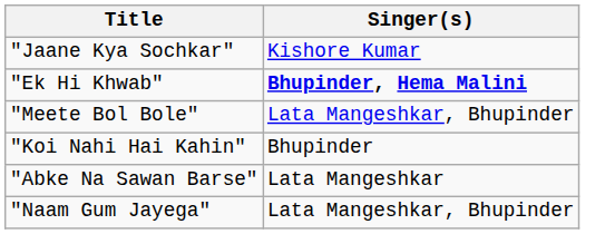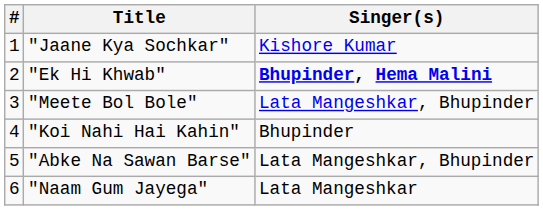+ column: # | 1 | 2 | 3 | 4 | 5 | 6
"Abke Na Sawan Barse" | Singer(s): Lata Mangeshkar -> Lata Mangeshkar, Bhupinder
"Naam Gum Jayega" | Singer(s): Lata Mangeshkar, Bhupinder -> Lata Mangeshkar
